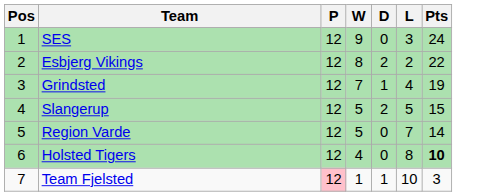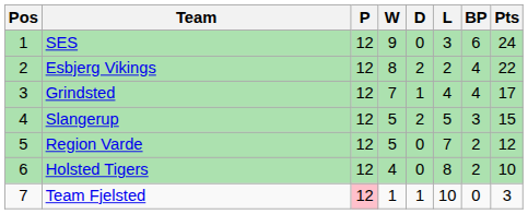+ column: BP | 6 | 4 | 4 | 3 | 2 | 2 | 0
Grindsted | Pts: 19 -> 17
Region Varde | Pts: 14 -> 12
Holsted Tigers | Pts: bold -> normal
